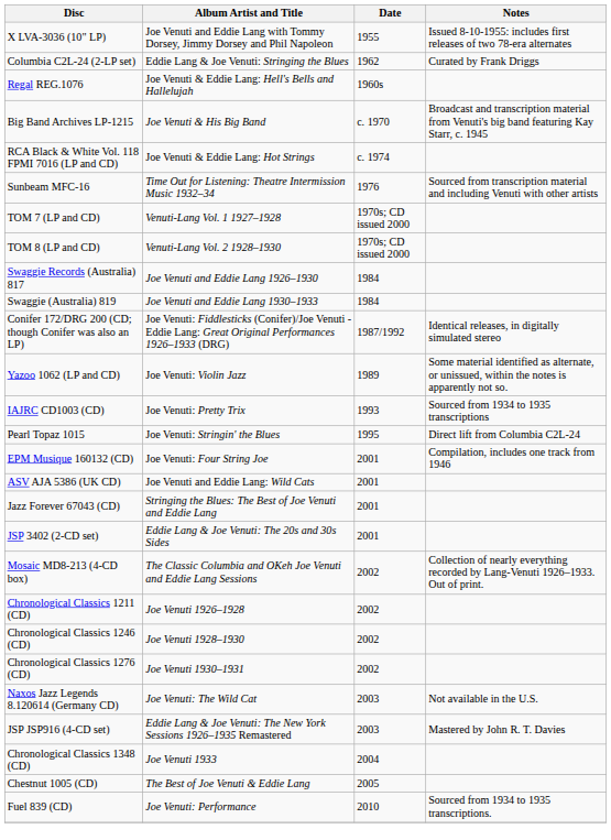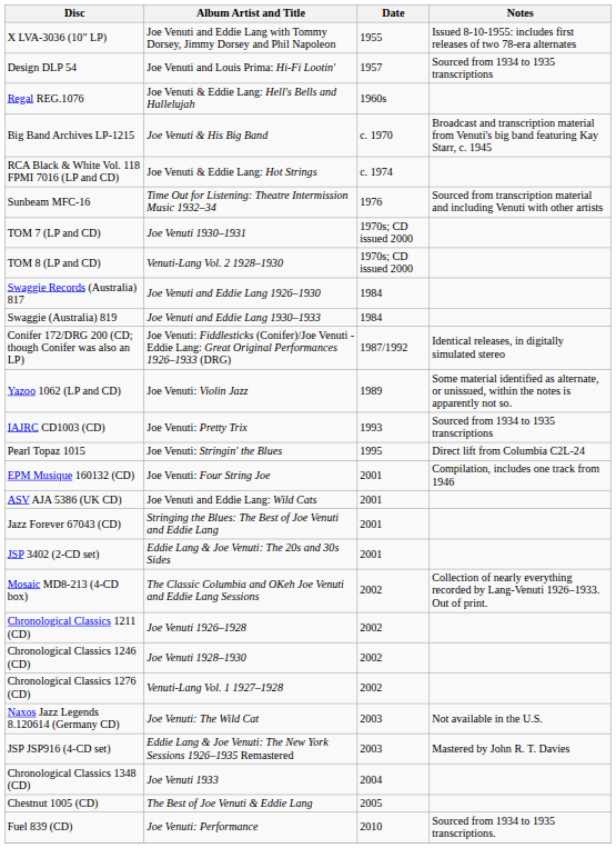+ row: Design DLP 54 | Joe Venuti and Louis Prima: Hi-Fi Lootin' | 1957 | Sourced from 1934 to 1935 transcriptions
- row: Columbia C2L-24 (2-LP set) | Eddie Lang & Joe Venuti: Stringing the Blues | 1962 | Curated by Frank Driggs
TOM 7 (LP and CD) | Album Artist and Title: Venuti-Lang Vol. 1 1927–1928 -> Joe Venuti 1930–1931
Chronological Classics 1276 (CD) | Album Artist and Title: Joe Venuti 1930–1931 -> Venuti-Lang Vol. 1 1927–1928
